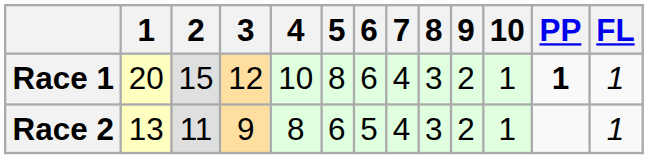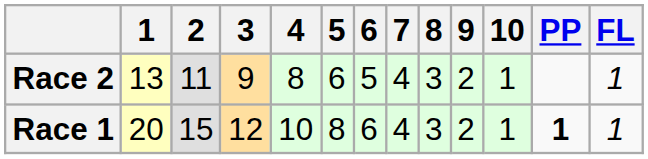rows swapped: Race 1 <-> Race 2
